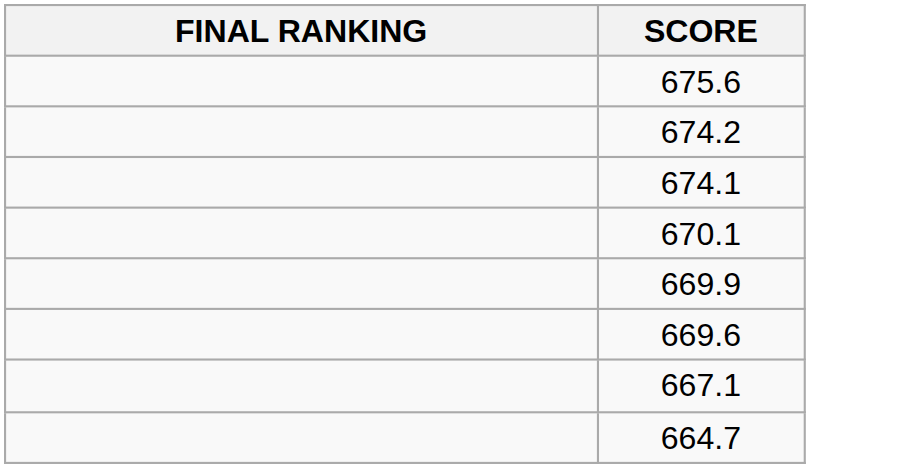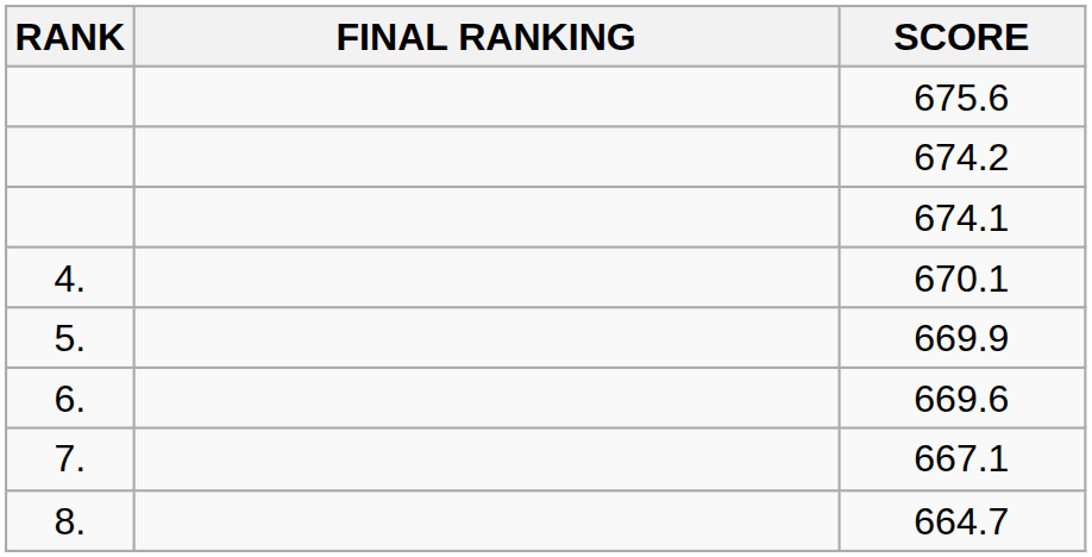+ column: RANK | 4. | 5. | 6. | 7. | 8.
